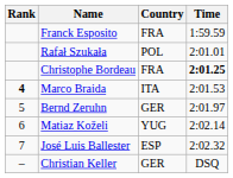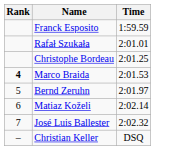- column: Country | FRA | POL | FRA | ITA | GER | YUG | ESP | GER
Christophe Bordeau | Time: bold -> normal
